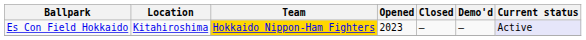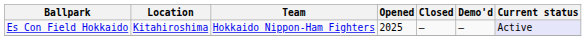Es Con Field Hokkaido | Team: gold background -> no background
Es Con Field Hokkaido | Opened: 2023 -> 2025
